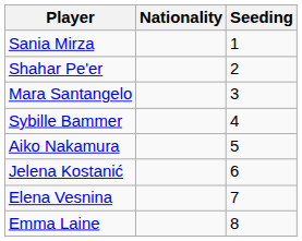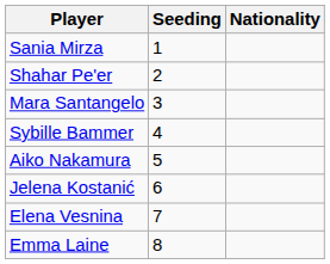columns swapped: Nationality <-> Seeding
